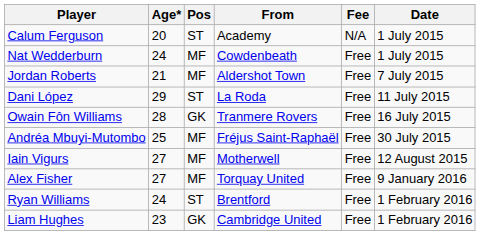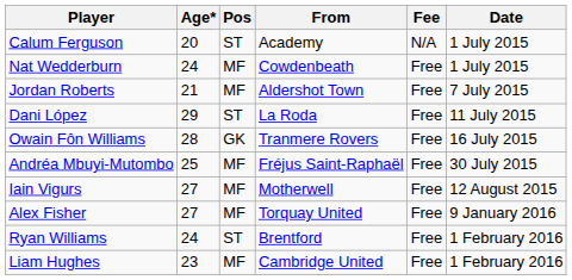Liam Hughes | Pos: GK -> MF
